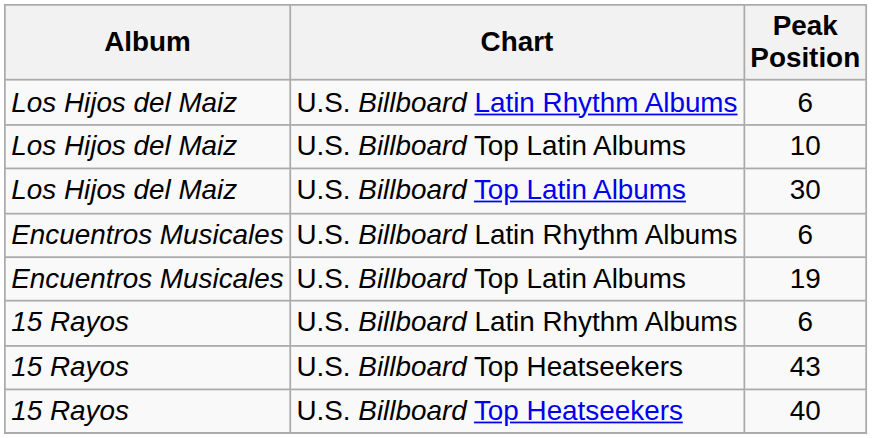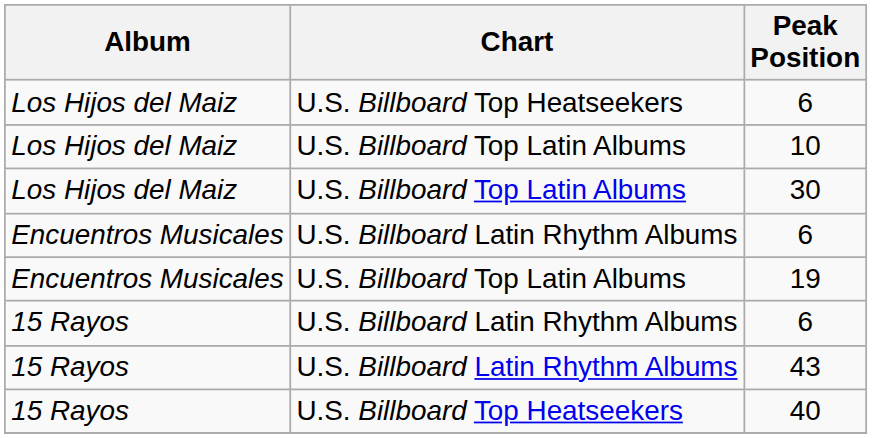Los Hijos del Maiz / 6 | Chart: U.S. Billboard Latin Rhythm Albums -> U.S. Billboard Top Heatseekers
43 | Chart: U.S. Billboard Top Heatseekers -> U.S. Billboard Latin Rhythm Albums
